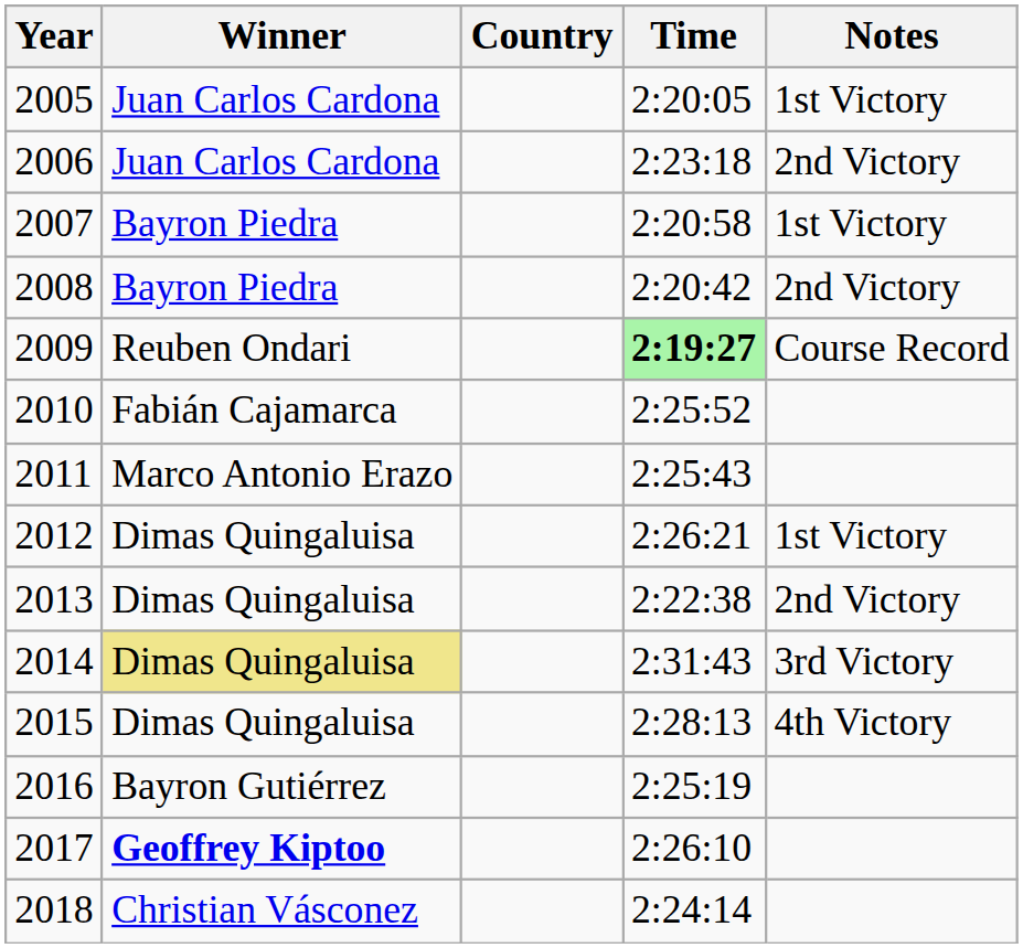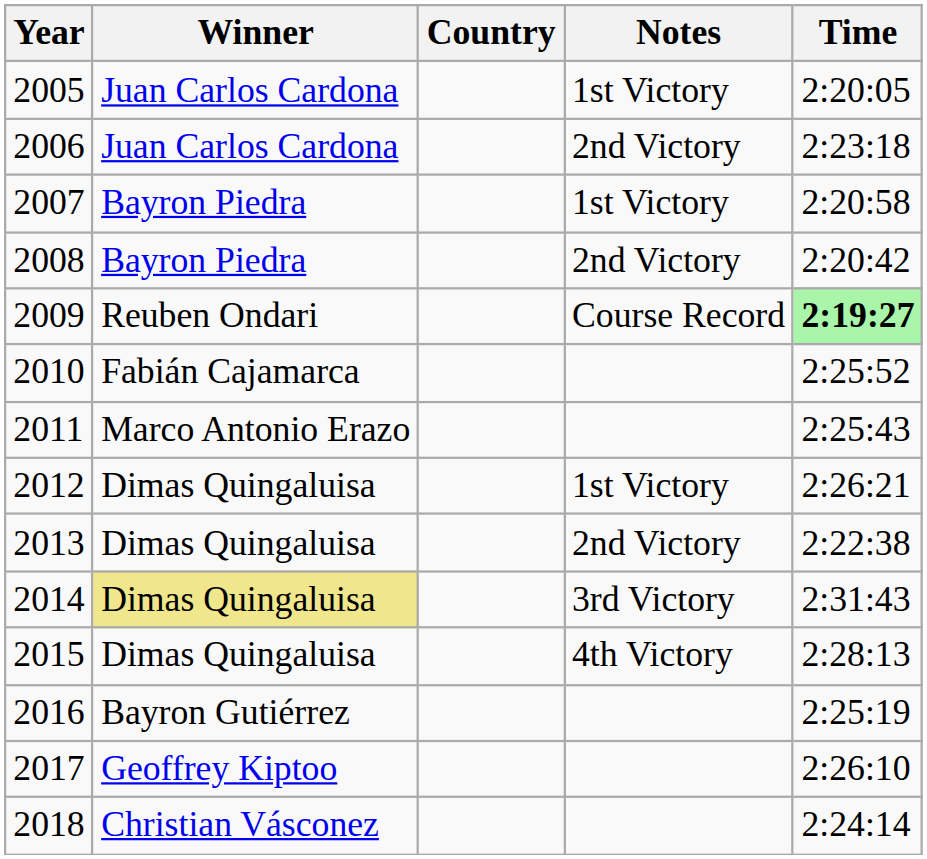columns swapped: Time <-> Notes
2017 | Winner: bold -> normal
